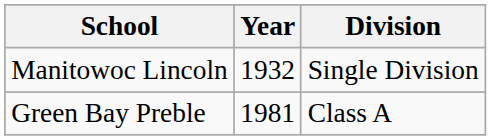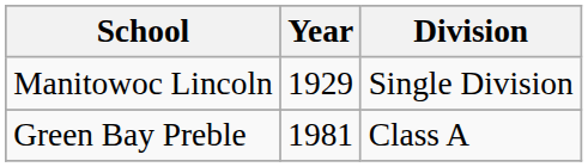Manitowoc Lincoln | Year: 1932 -> 1929
